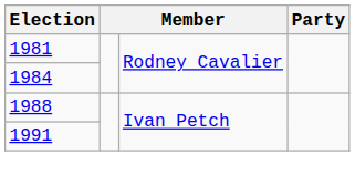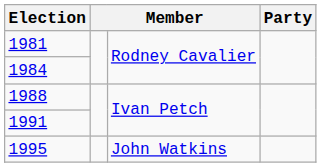+ row: 1995 | John Watkins
